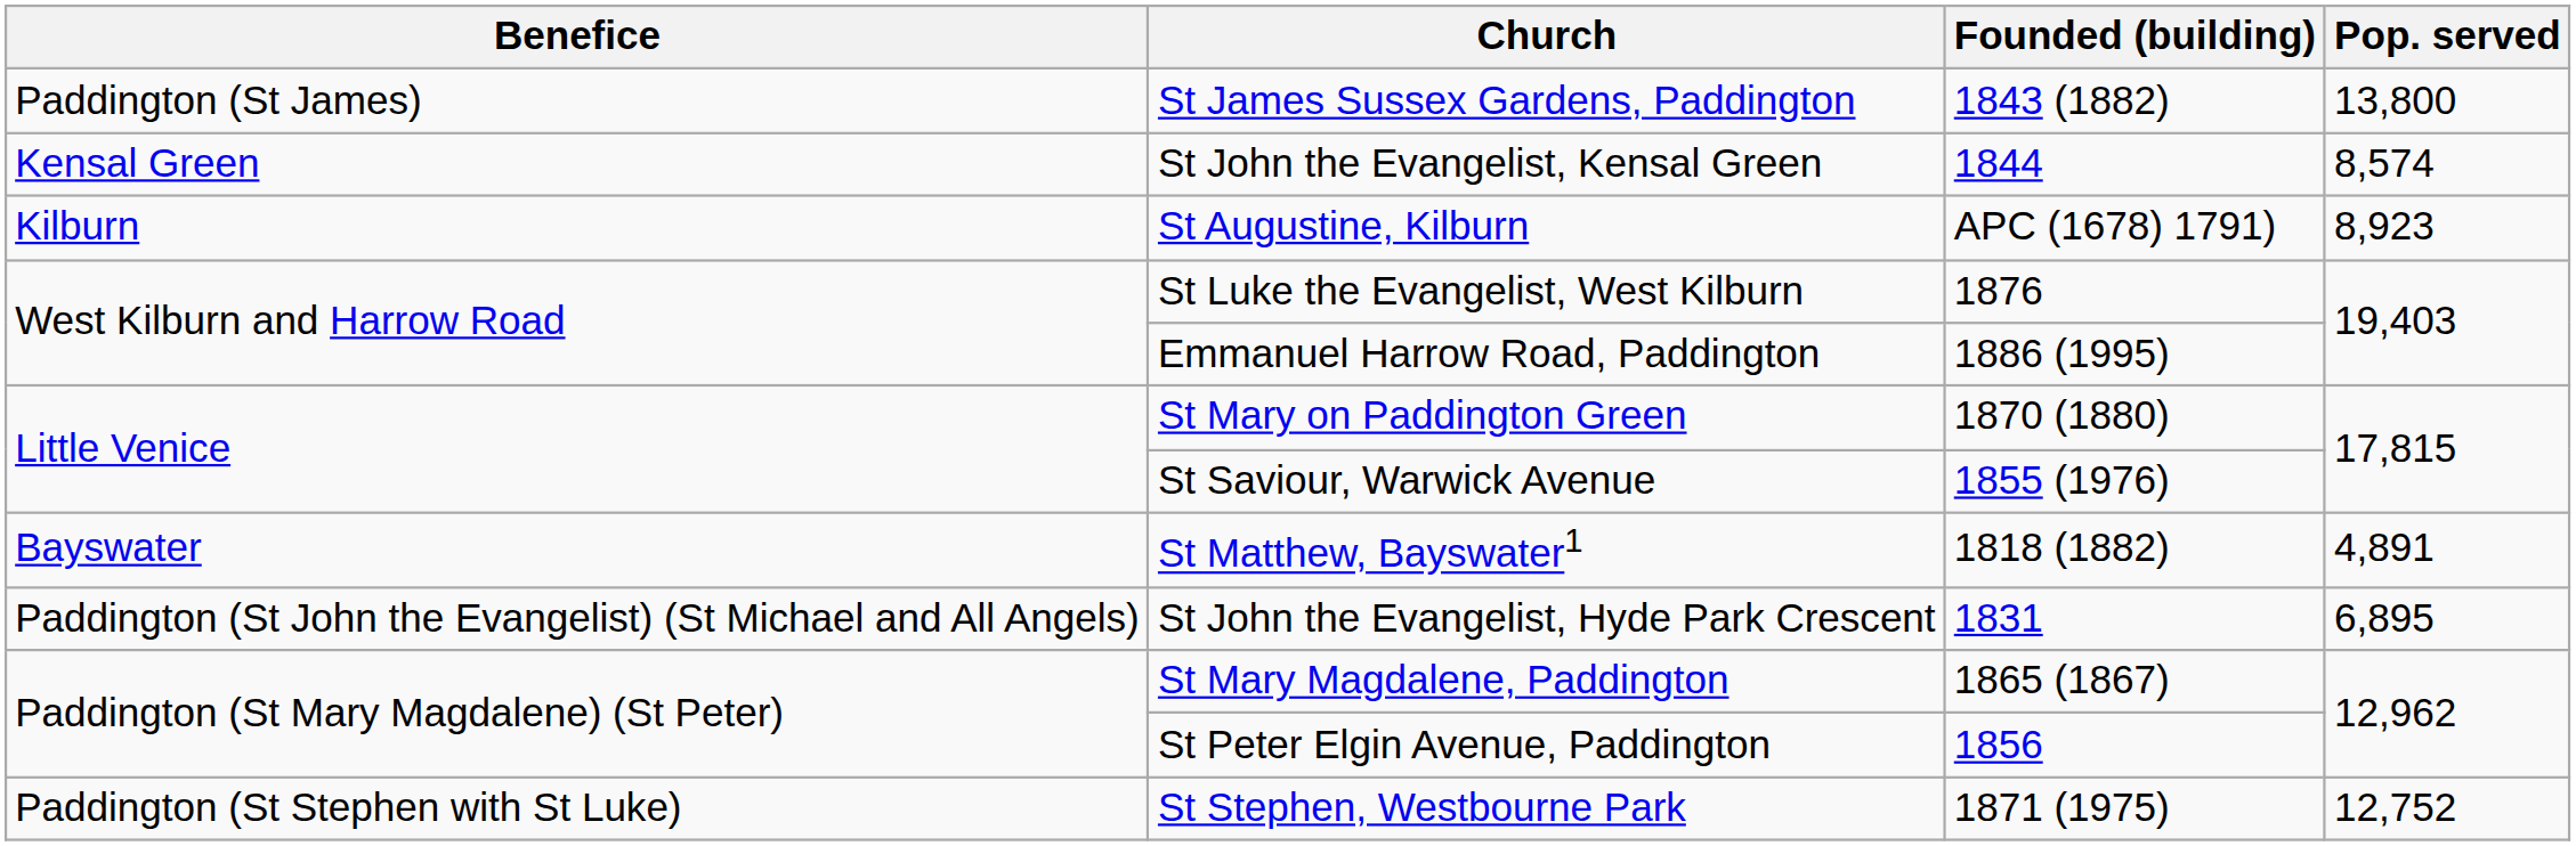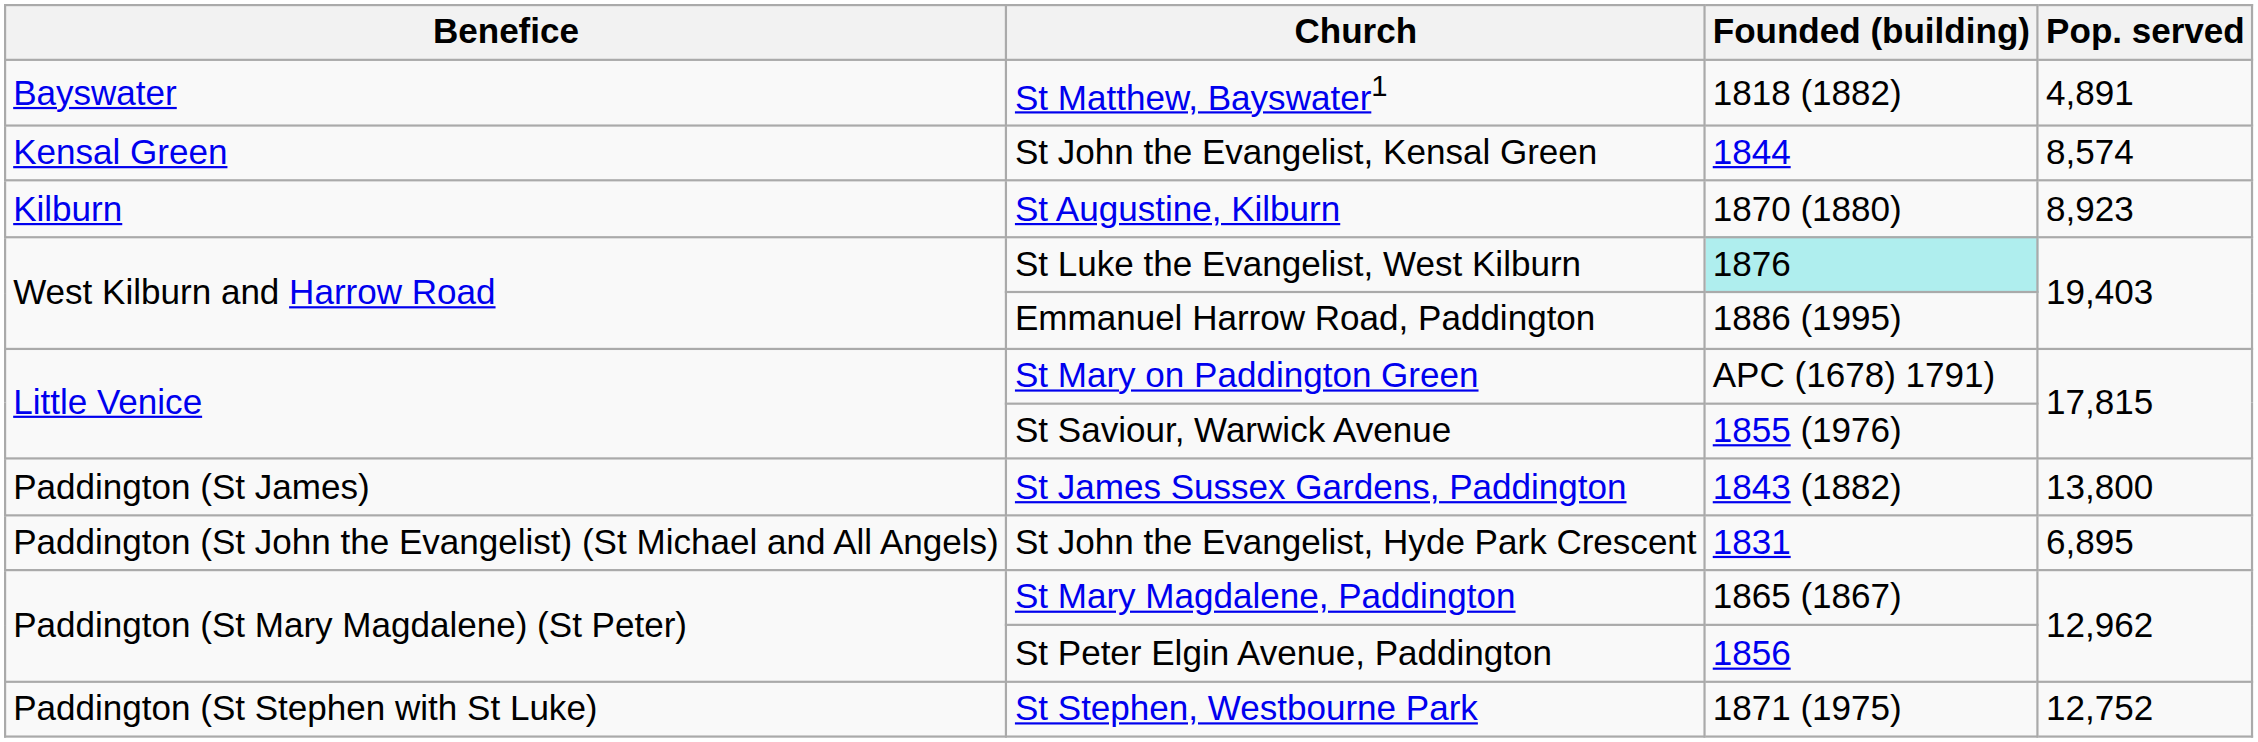rows swapped: St Matthew, Bayswater1 <-> St James Sussex Gardens, Paddington
St Augustine, Kilburn | Founded (building): APC (1678) 1791) -> 1870 (1880)
St Luke the Evangelist, West Kilburn | Founded (building): no background -> paleturquoise background
St Mary on Paddington Green | Founded (building): 1870 (1880) -> APC (1678) 1791)
